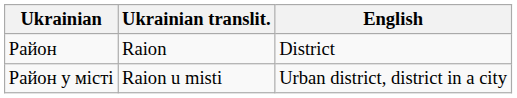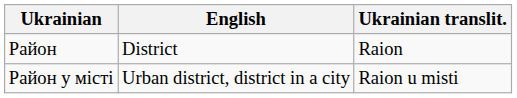columns swapped: Ukrainian translit. <-> English
